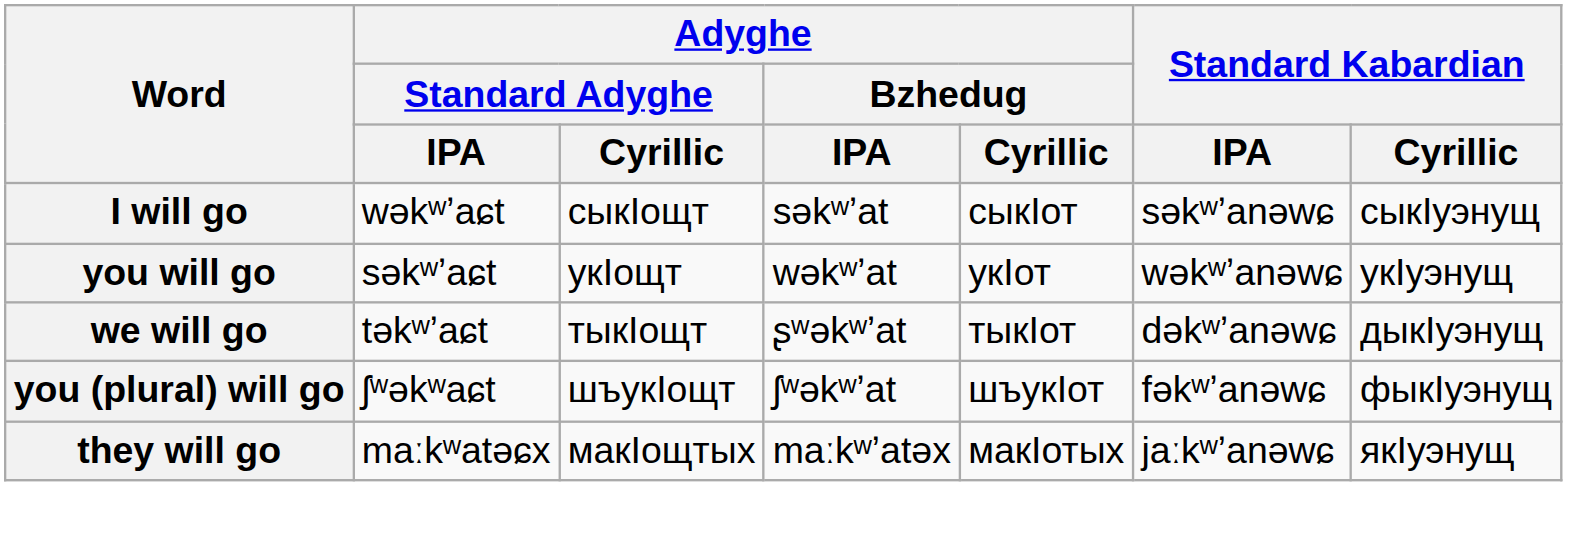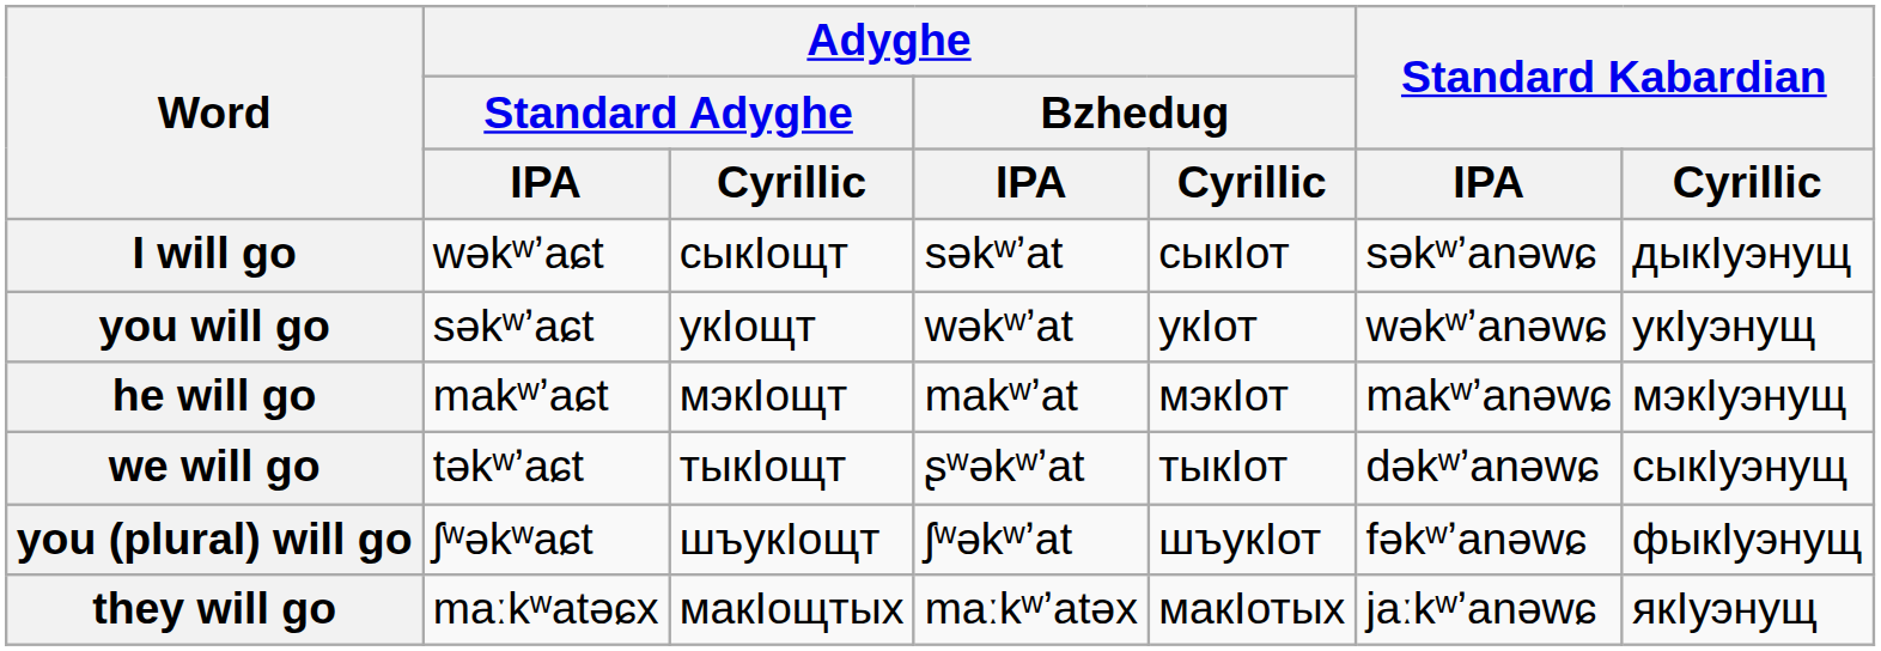I will go | Standard Kabardian / Cyrillic: сыкIуэнущ -> дыкIуэнущ
+ row: he will go | makʷʼaɕt | мэкIощт | makʷʼat | мэкIот | makʷʼanəwɕ | мэкIуэнущ
we will go | Standard Kabardian / Cyrillic: дыкIуэнущ -> сыкIуэнущ
